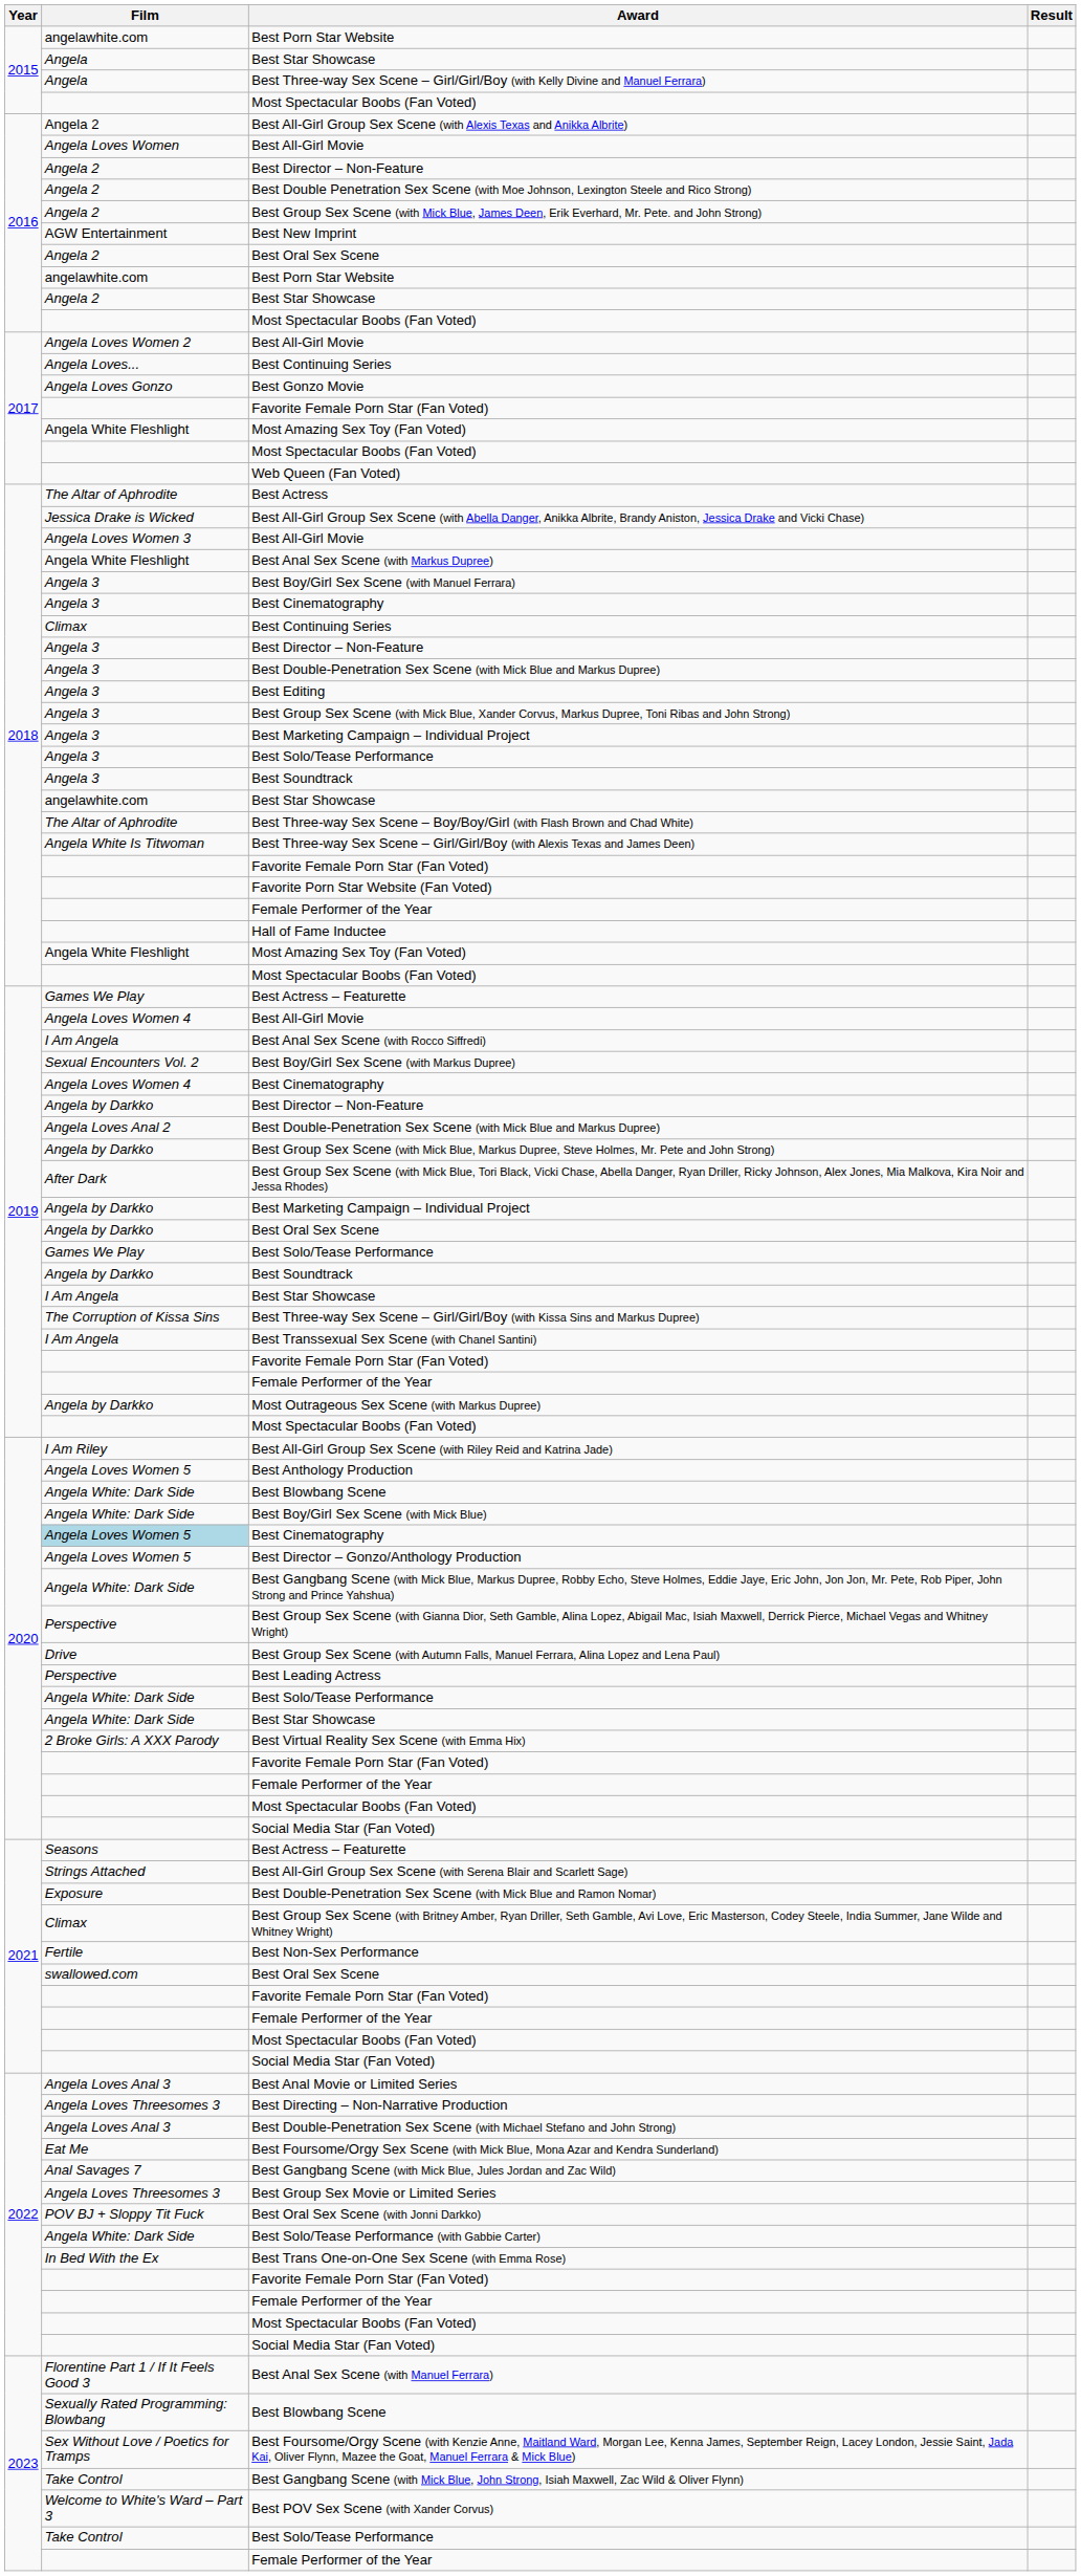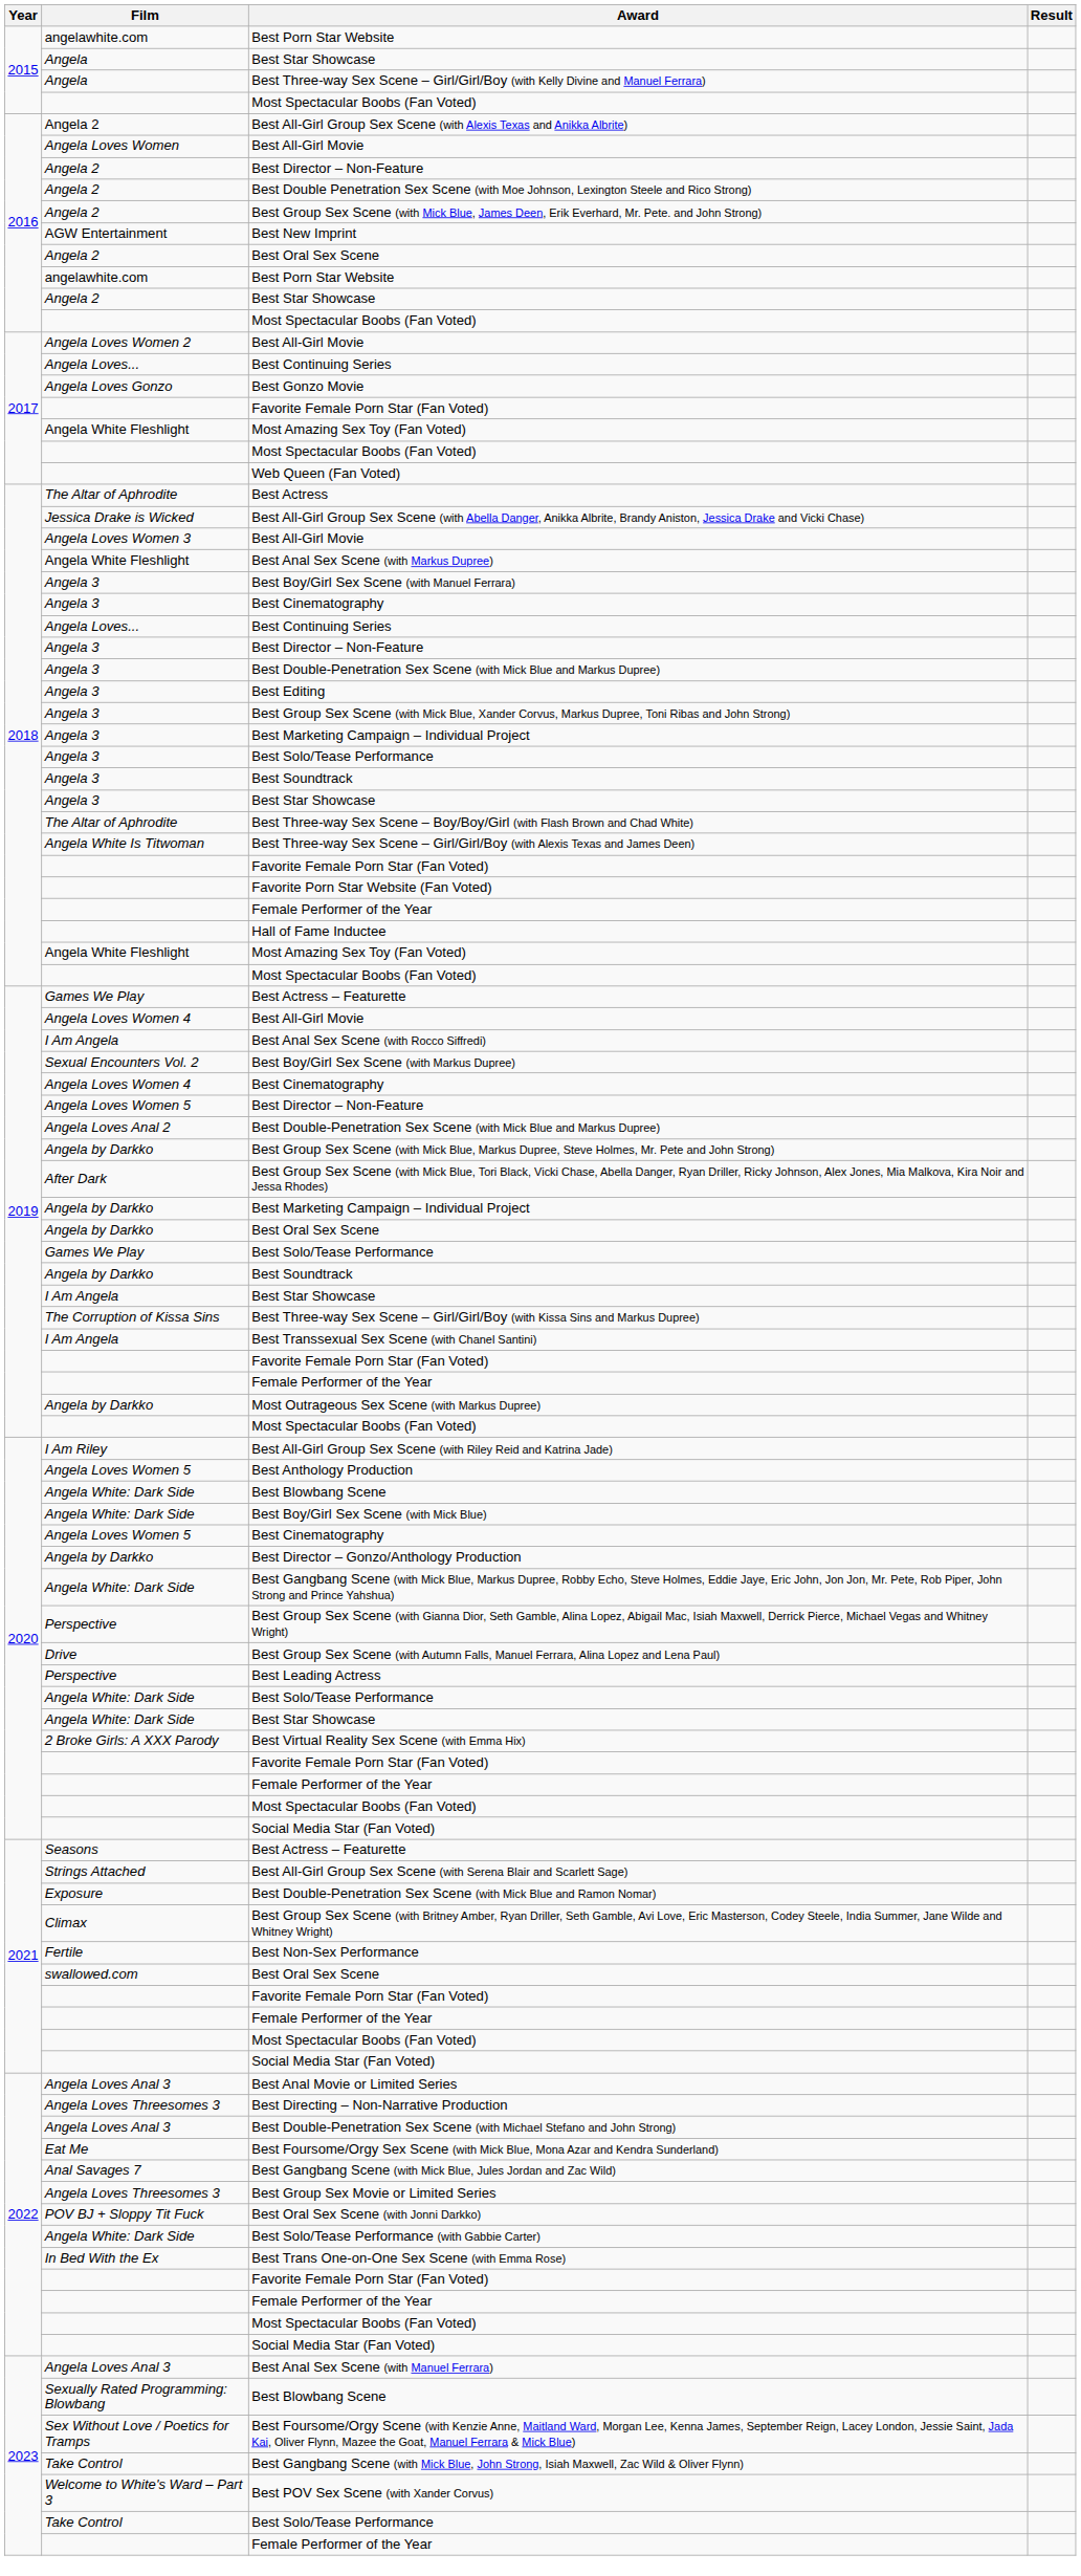2018 / Best Continuing Series | Film: Climax -> Angela Loves...
2018 / Best Star Showcase | Film: angelawhite.com -> Angela 3
2019 / Best Director – Non-Feature | Film: Angela by Darkko -> Angela Loves Women 5
2020 / Best Cinematography | Film: lightblue background -> no background
Best Director – Gonzo/Anthology Production | Film: Angela Loves Women 5 -> Angela by Darkko
Best Anal Sex Scene (with Manuel Ferrara) | Film: Florentine Part 1 / If It Feels Good 3 -> Angela Loves Anal 3
